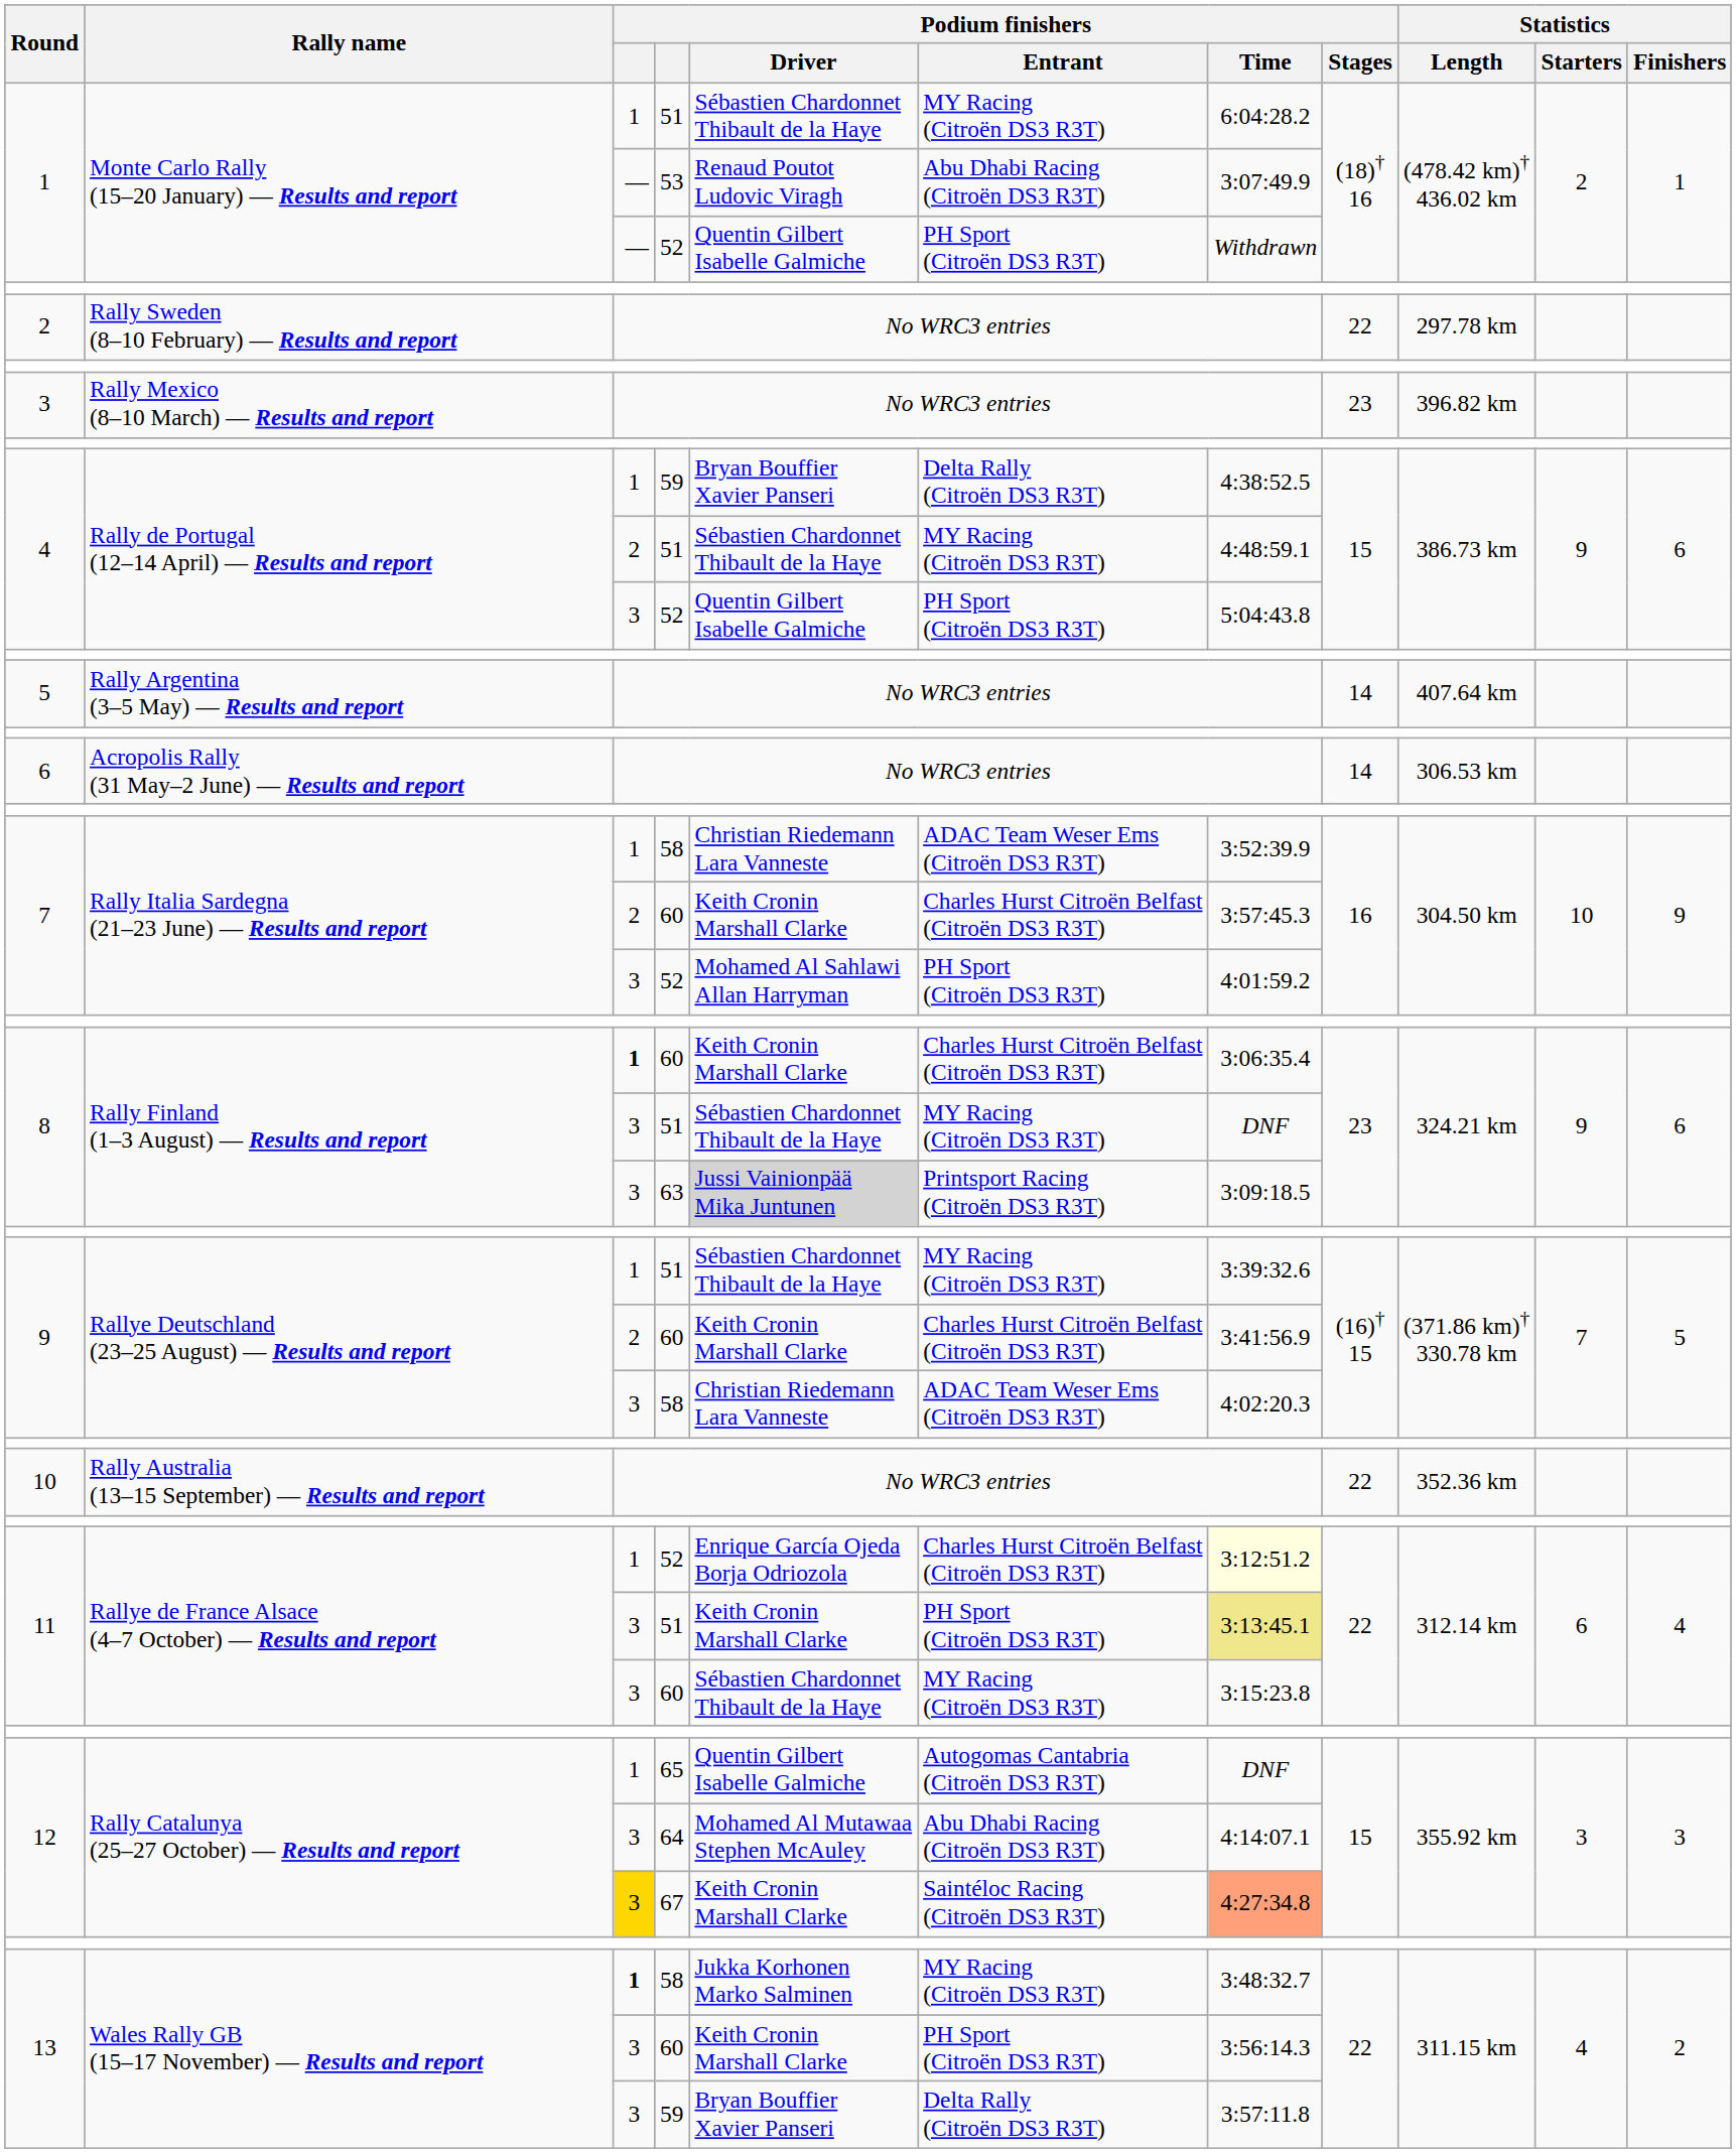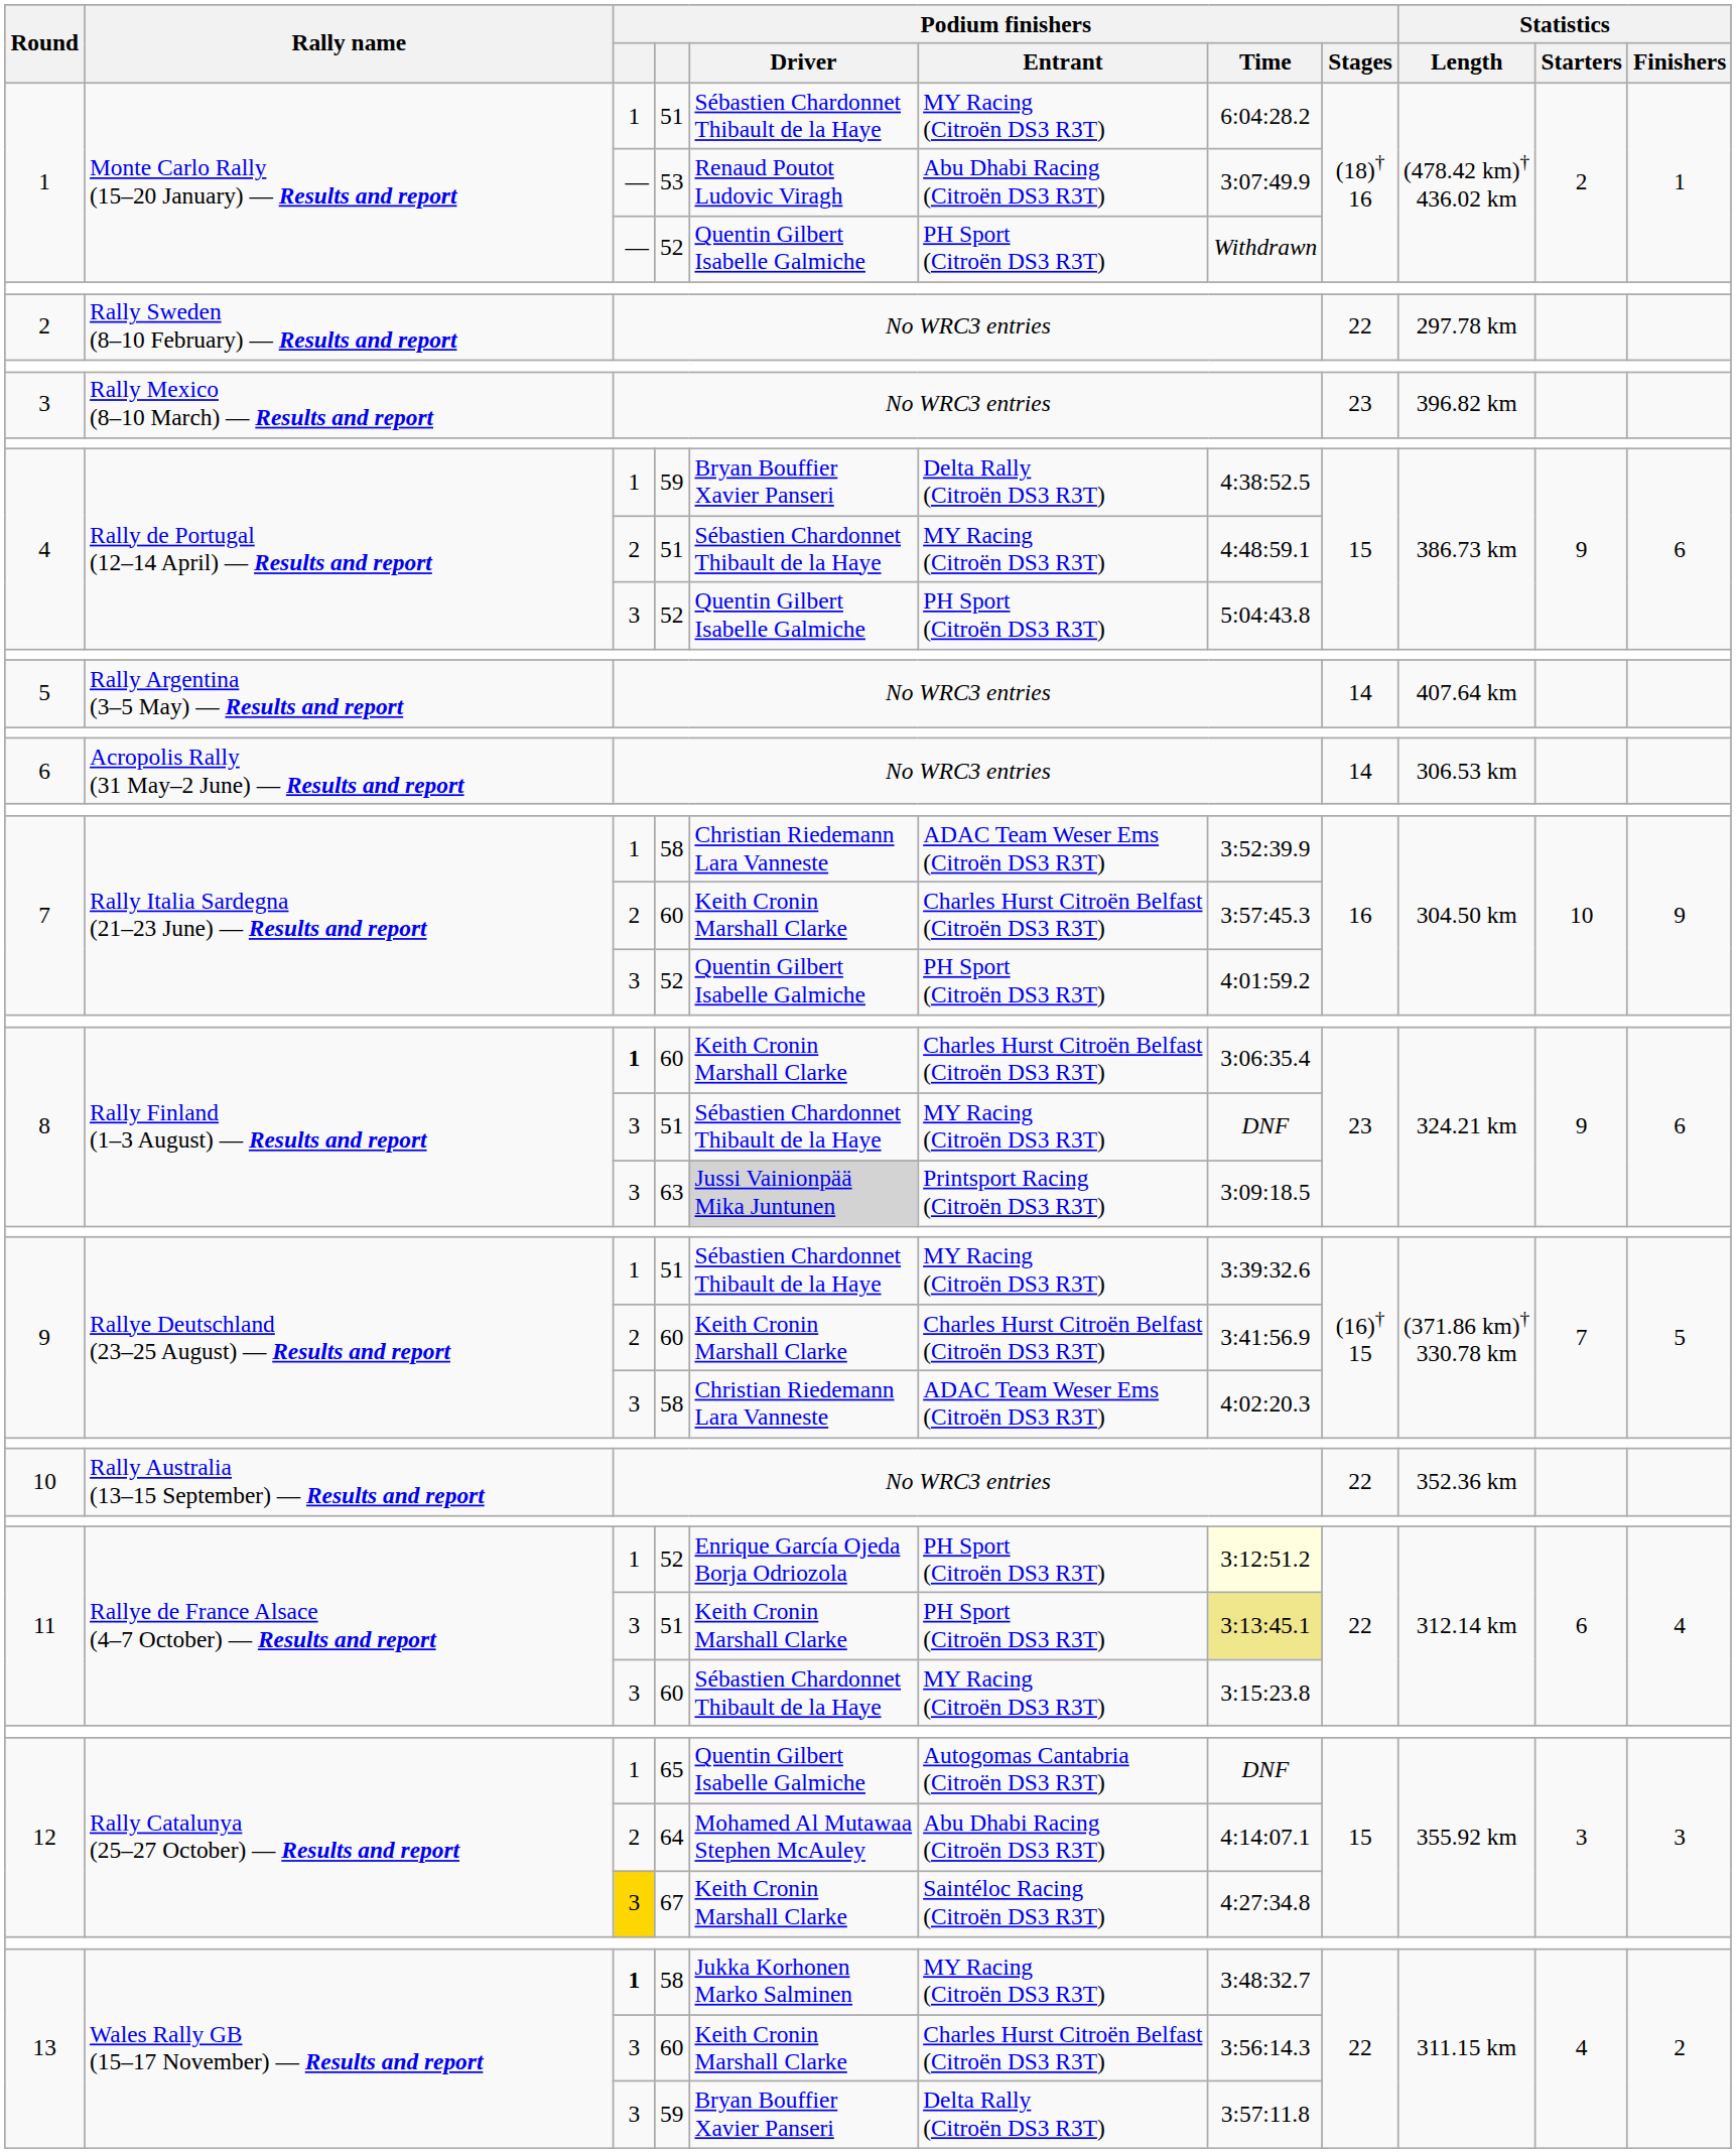7 / 52 | Podium finishers / Driver: Mohamed Al Sahlawi Allan Harryman -> Quentin Gilbert Isabelle Galmiche
11 / 52 | Podium finishers / Entrant: Charles Hurst Citroën Belfast (Citroën DS3 R3T) -> PH Sport (Citroën DS3 R3T)
12 / 64 | column 3: 3 -> 2
12 / 67 | Podium finishers / Time: lightsalmon background -> no background
13 / 60 | Podium finishers / Entrant: PH Sport (Citroën DS3 R3T) -> Charles Hurst Citroën Belfast (Citroën DS3 R3T)
